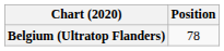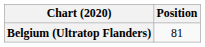Belgium (Ultratop Flanders) | Position: 78 -> 81
